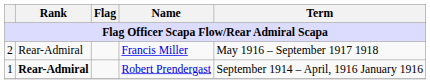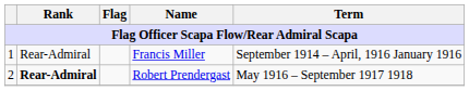Francis Miller | column 1: 2 -> 1
Francis Miller | Term: May 1916 – September 1917 1918 -> September 1914 – April, 1916 January 1916
Robert Prendergast | column 1: 1 -> 2
Robert Prendergast | Term: September 1914 – April, 1916 January 1916 -> May 1916 – September 1917 1918
